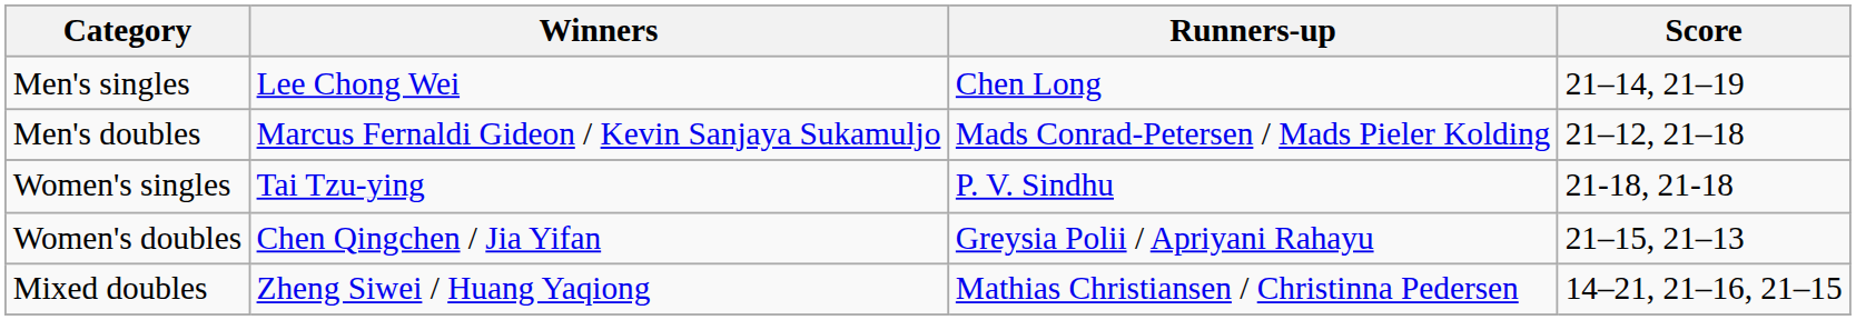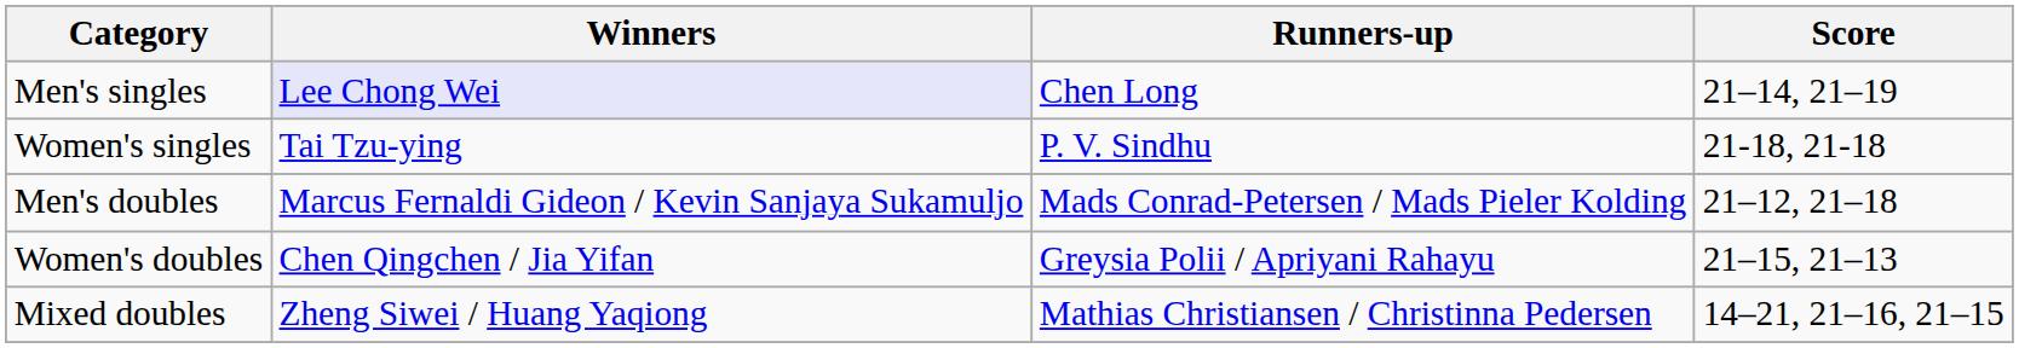Men's singles | Winners: no background -> lavender background
rows swapped: Women's singles <-> Men's doubles
